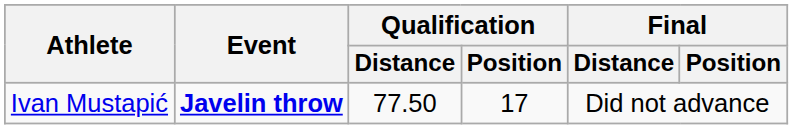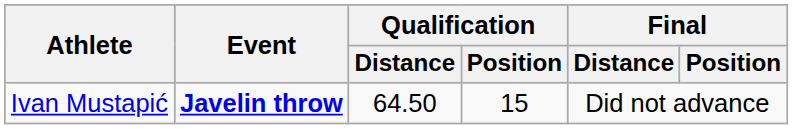Ivan Mustapić | Qualification / Distance: 77.50 -> 64.50
Ivan Mustapić | Qualification / Position: 17 -> 15
